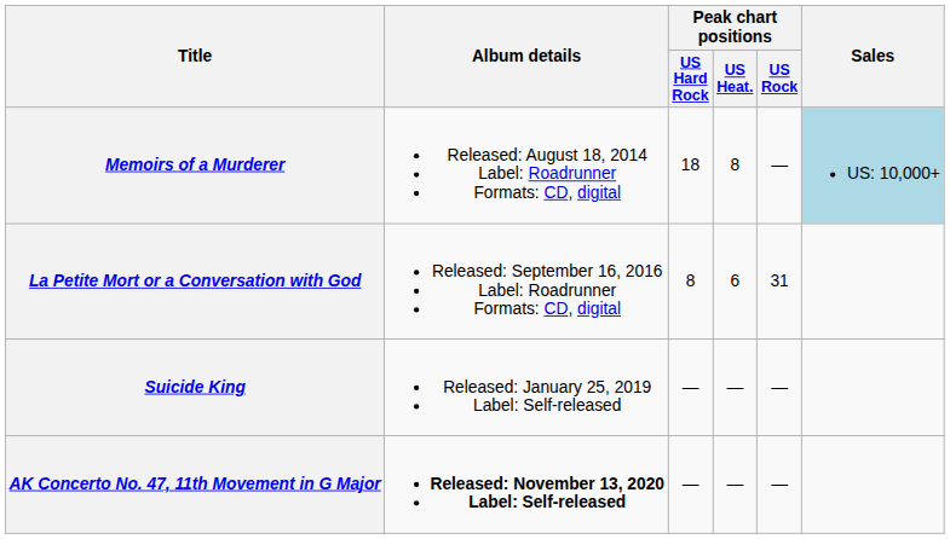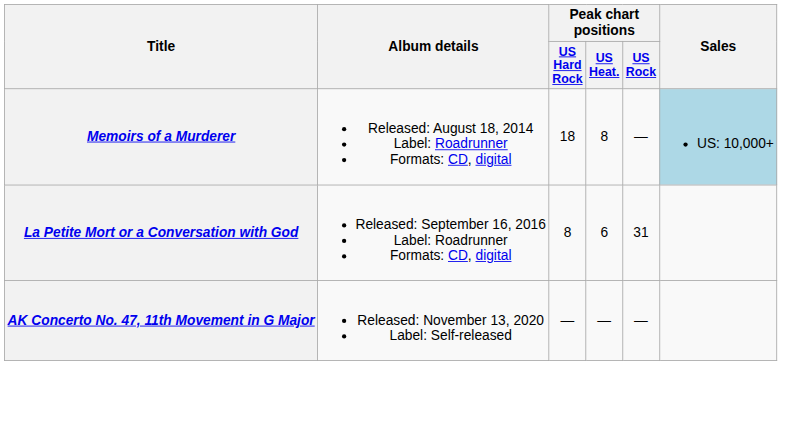- row: Suicide King | Released: January 25, 2019 Label: Self-released | — | — | —
AK Concerto No. 47, 11th Movement in G Major | Album details: bold -> normal
